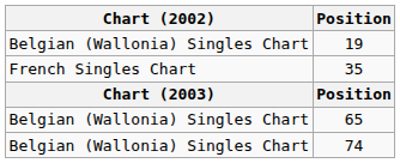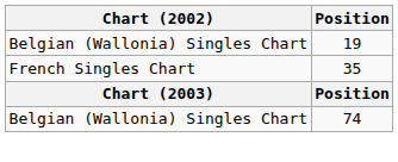- row: Belgian (Wallonia) Singles Chart | 65
